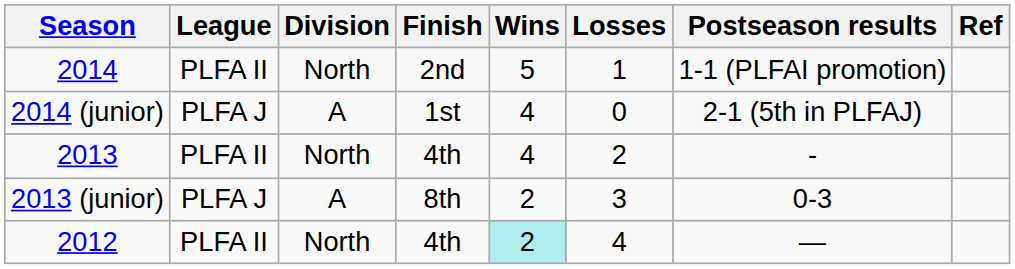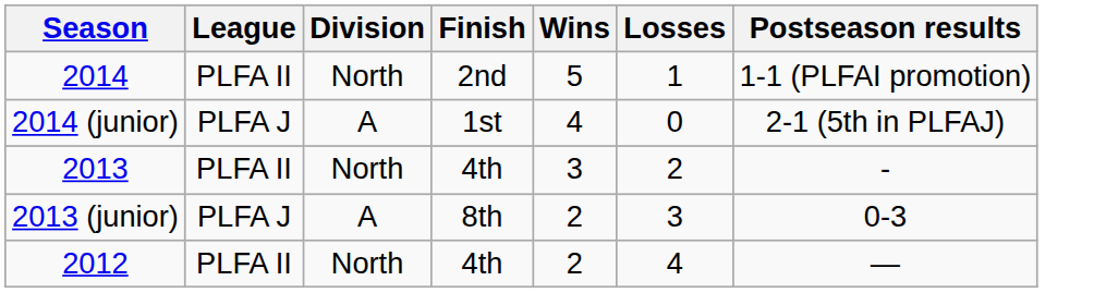- column: Ref
2013 | Wins: 4 -> 3
2012 | Wins: paleturquoise background -> no background
